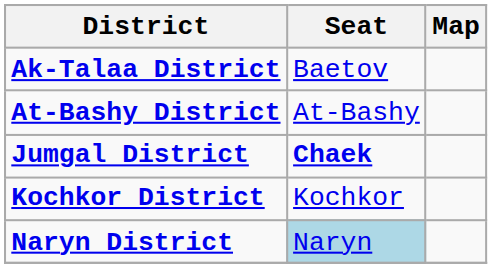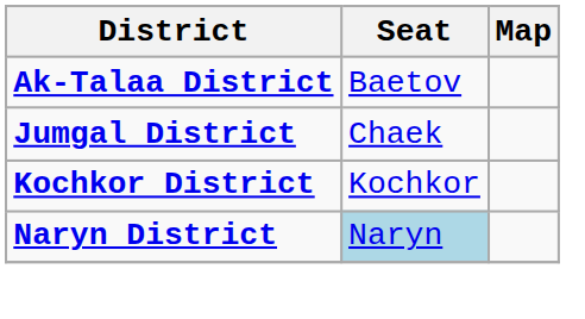- row: At-Bashy District | At-Bashy
Jumgal District | Seat: bold -> normal
